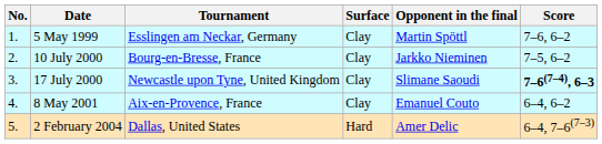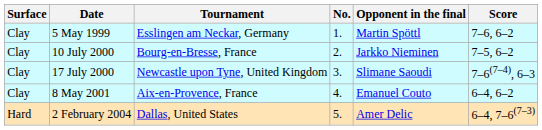columns swapped: No. <-> Surface
17 July 2000 | Score: bold -> normal
